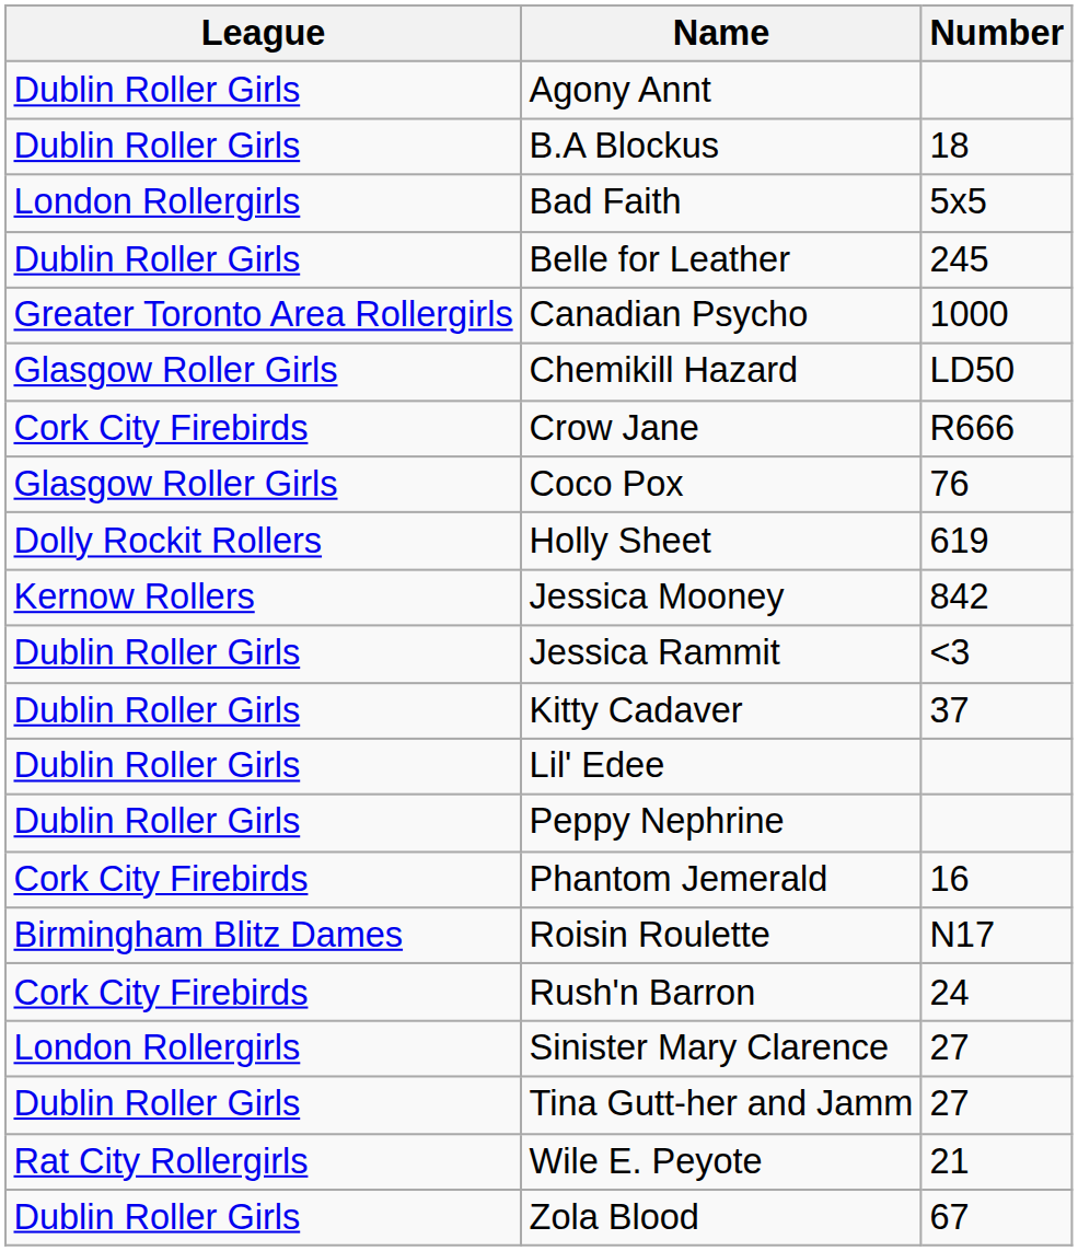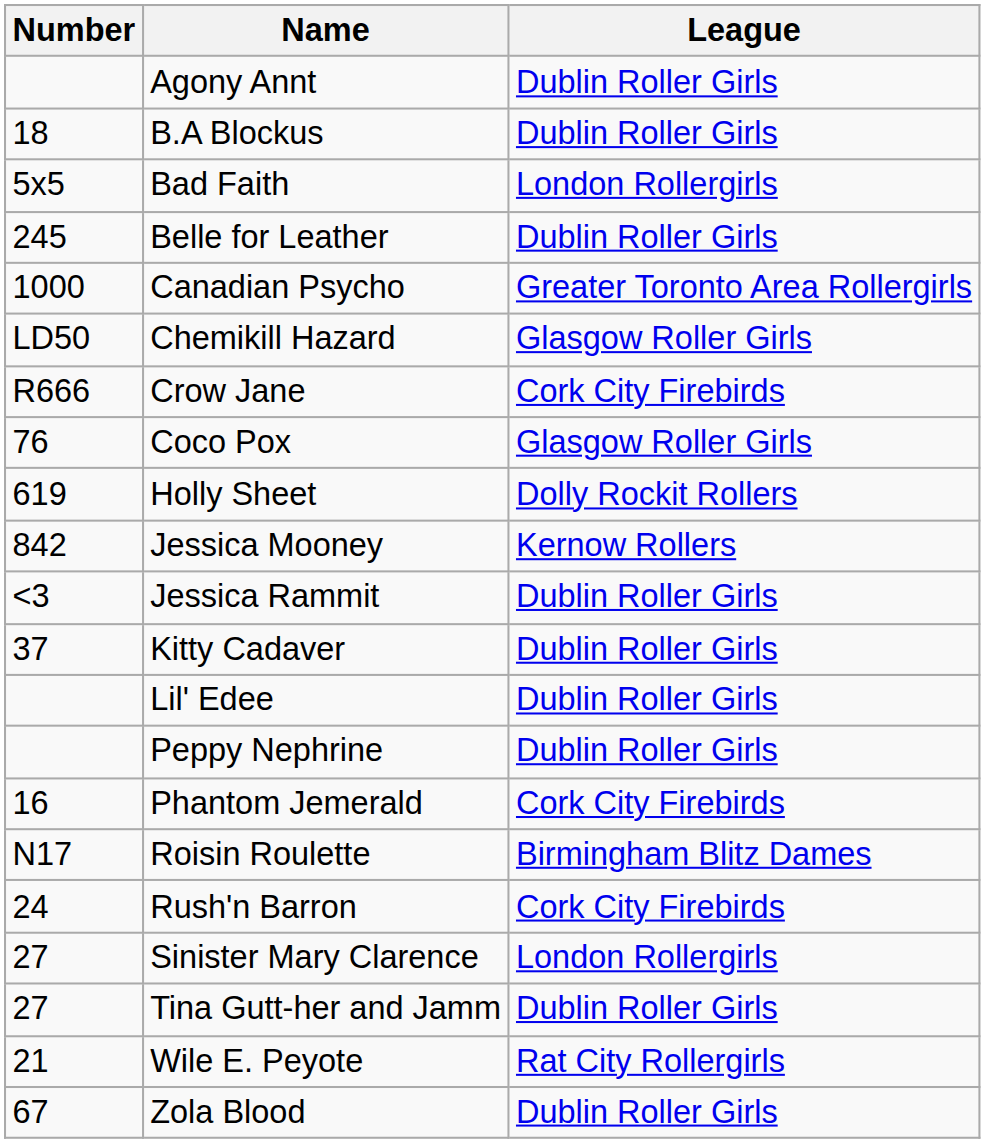columns swapped: Number <-> League
